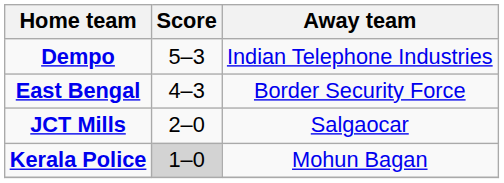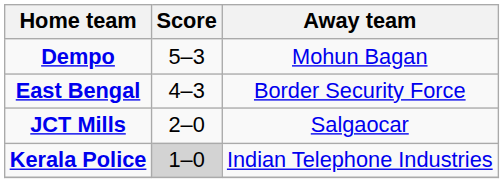Dempo | Away team: Indian Telephone Industries -> Mohun Bagan
Kerala Police | Away team: Mohun Bagan -> Indian Telephone Industries
